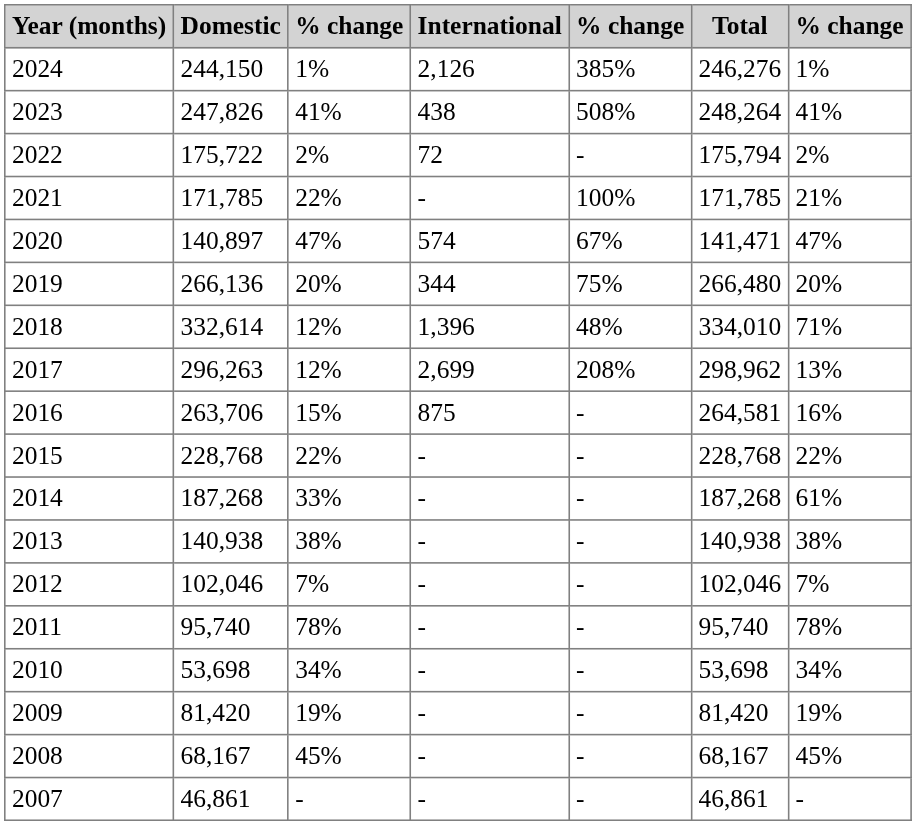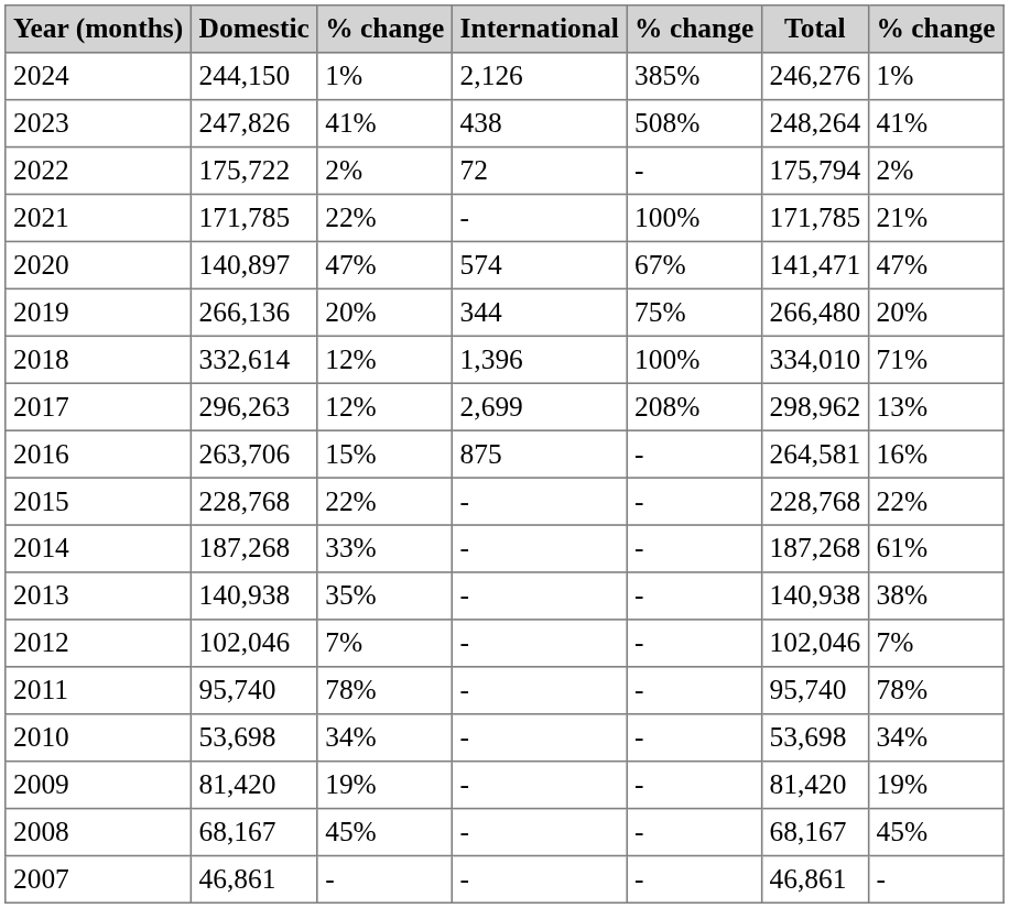2018 | column 5: 48% -> 100%
2013 | column 3: 38% -> 35%
